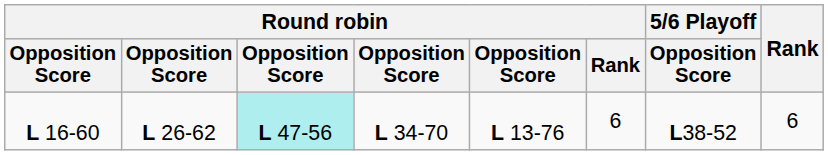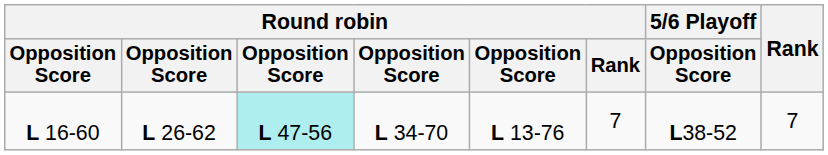L 16-60 | Round robin / Rank: 6 -> 7
L 16-60 | Rank: 6 -> 7
